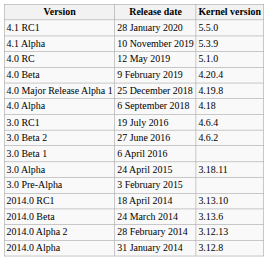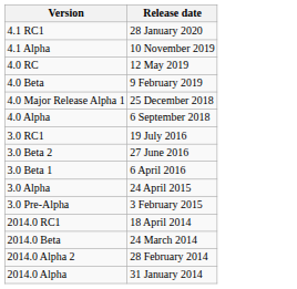- column: Kernel version | 5.5.0 | 5.3.9 | 5.1.0 | 4.20.4 | 4.19.8 | 4.18 | 4.6.4 | 4.6.2 | 3.18.11 | 3.13.10 | 3.13.6 | 3.12.13 | 3.12.8
